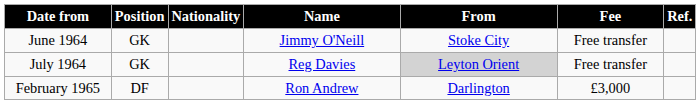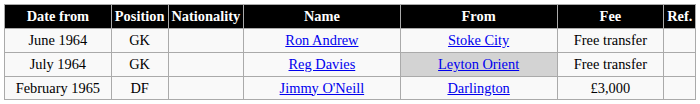June 1964 | Name: Jimmy O'Neill -> Ron Andrew
February 1965 | Name: Ron Andrew -> Jimmy O'Neill
